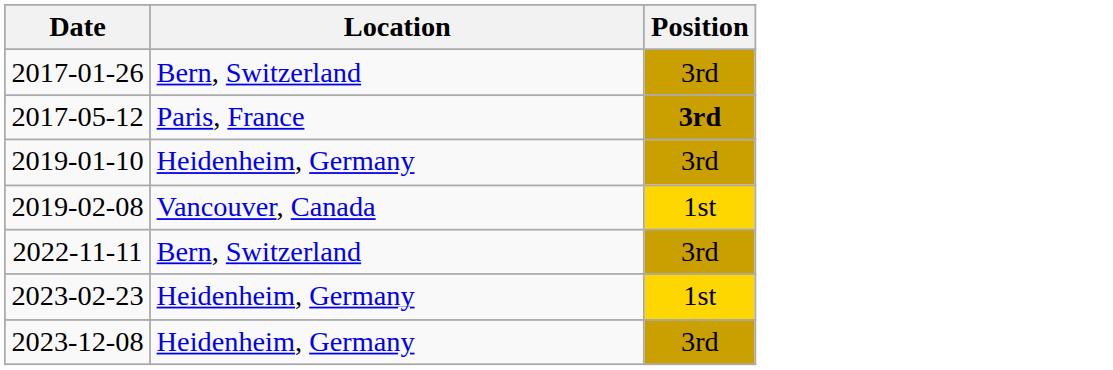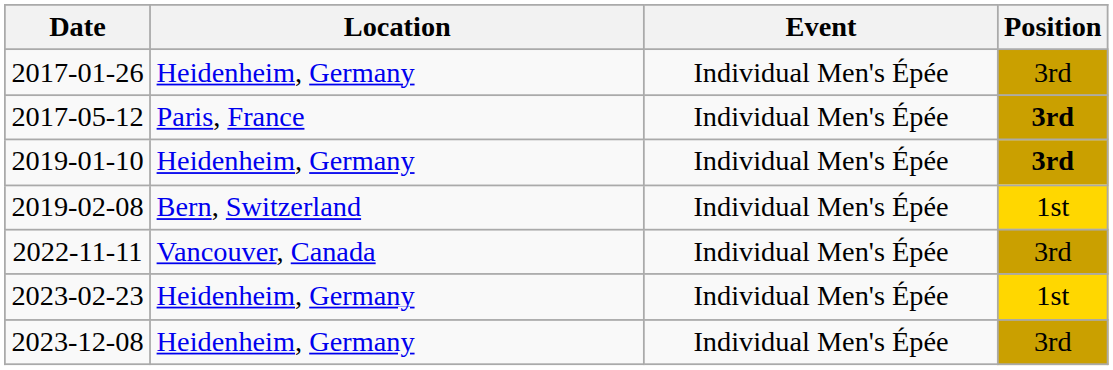+ column: Event | Individual Men's Épée | Individual Men's Épée | Individual Men's Épée | Individual Men's Épée | Individual Men's Épée | Individual Men's Épée | Individual Men's Épée
2017-01-26 | Location: Bern, Switzerland -> Heidenheim, Germany
2019-01-10 | Position: normal -> bold
2019-02-08 | Location: Vancouver, Canada -> Bern, Switzerland
2022-11-11 | Location: Bern, Switzerland -> Vancouver, Canada
